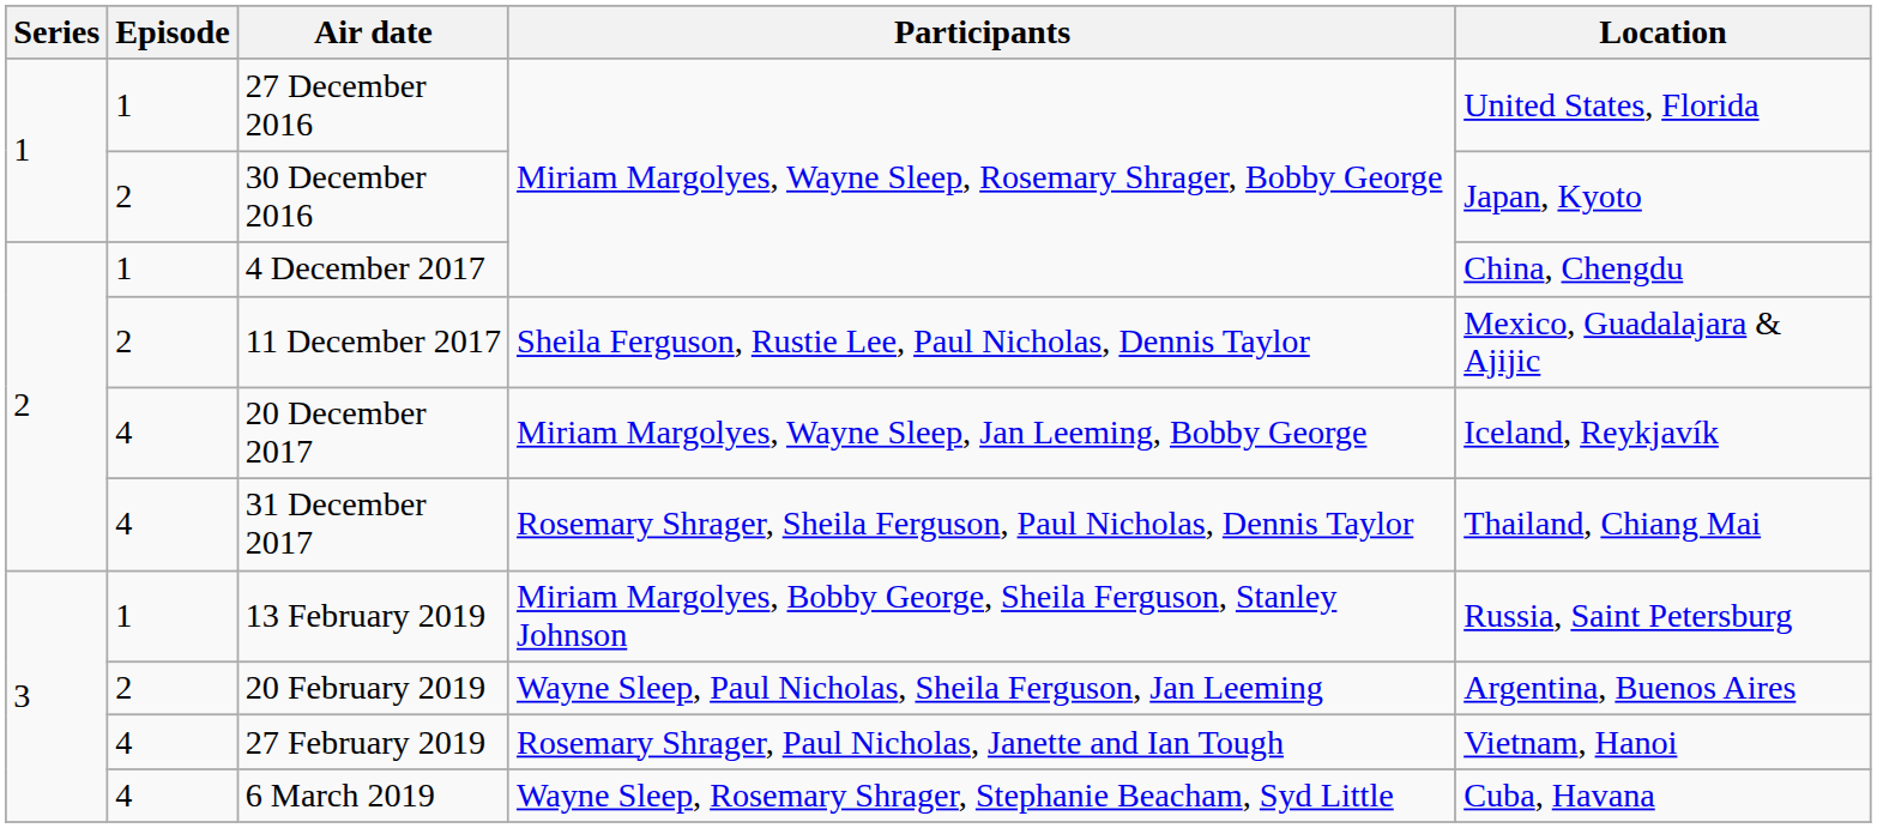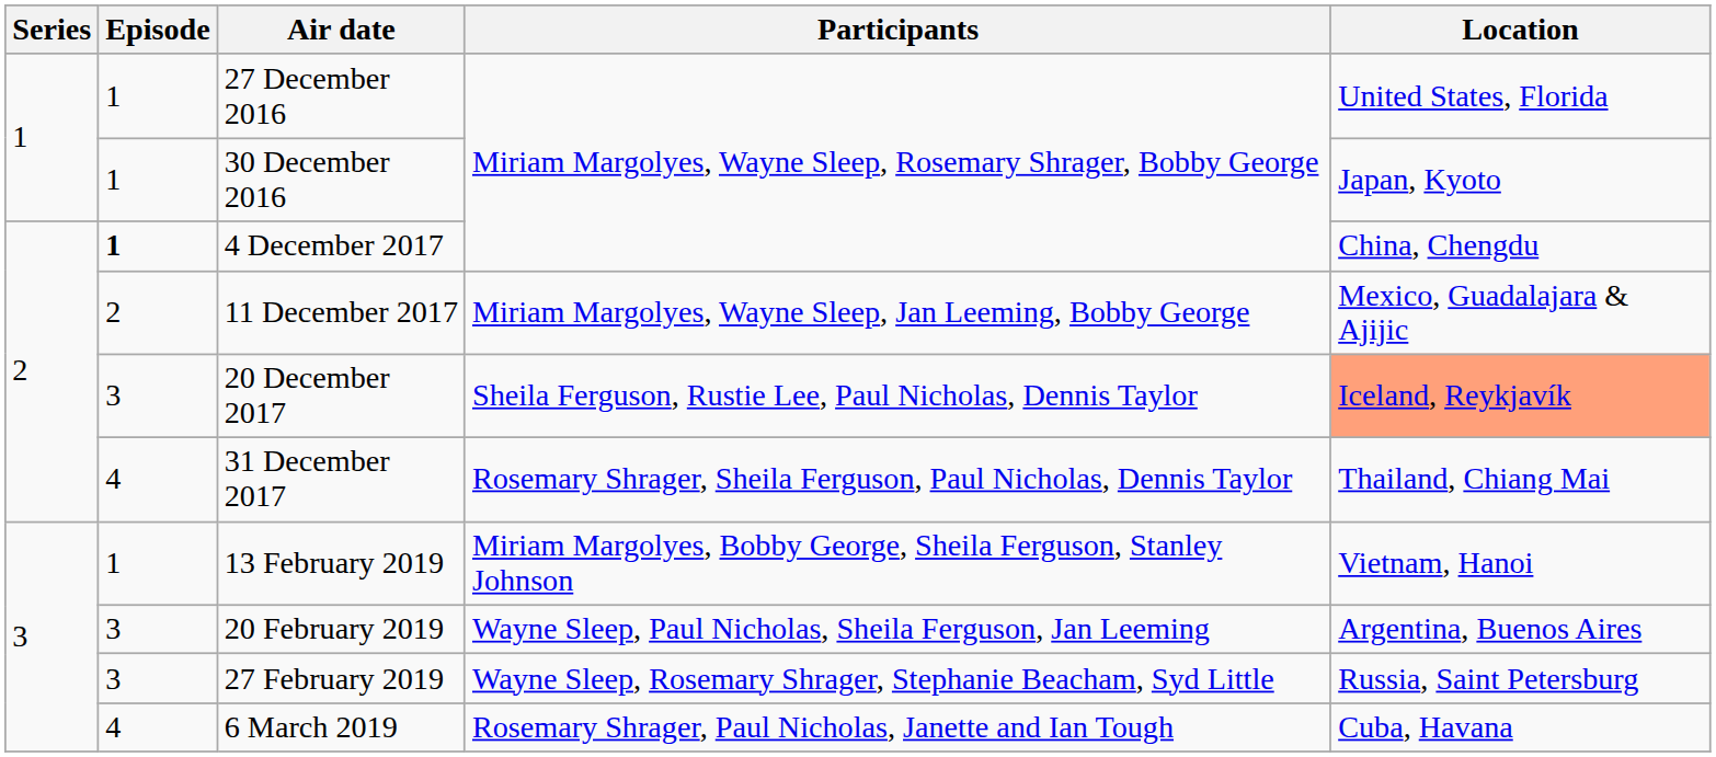30 December 2016 | Episode: 2 -> 1
4 December 2017 | Episode: normal -> bold
11 December 2017 | Participants: Sheila Ferguson, Rustie Lee, Paul Nicholas, Dennis Taylor -> Miriam Margolyes, Wayne Sleep, Jan Leeming, Bobby George
20 December 2017 | Episode: 4 -> 3
20 December 2017 | Participants: Miriam Margolyes, Wayne Sleep, Jan Leeming, Bobby George -> Sheila Ferguson, Rustie Lee, Paul Nicholas, Dennis Taylor
20 December 2017 | Location: no background -> lightsalmon background
13 February 2019 | Location: Russia, Saint Petersburg -> Vietnam, Hanoi
20 February 2019 | Episode: 2 -> 3
27 February 2019 | Episode: 4 -> 3
27 February 2019 | Participants: Rosemary Shrager, Paul Nicholas, Janette and Ian Tough -> Wayne Sleep, Rosemary Shrager, Stephanie Beacham, Syd Little
27 February 2019 | Location: Vietnam, Hanoi -> Russia, Saint Petersburg
6 March 2019 | Participants: Wayne Sleep, Rosemary Shrager, Stephanie Beacham, Syd Little -> Rosemary Shrager, Paul Nicholas, Janette and Ian Tough
